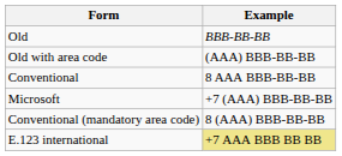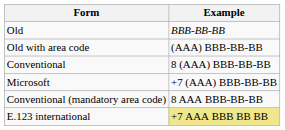Conventional | Example: 8 AAA BBB-BB-BB -> 8 (AAA) BBB-BB-BB
Conventional (mandatory area code) | Example: 8 (AAA) BBB-BB-BB -> 8 AAA BBB-BB-BB
